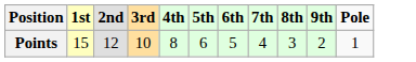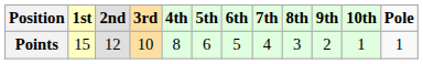+ column: 10th | 1
